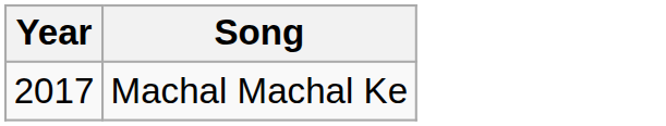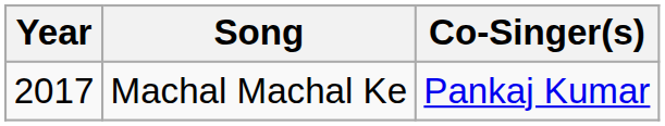+ column: Co-Singer(s) | Pankaj Kumar
